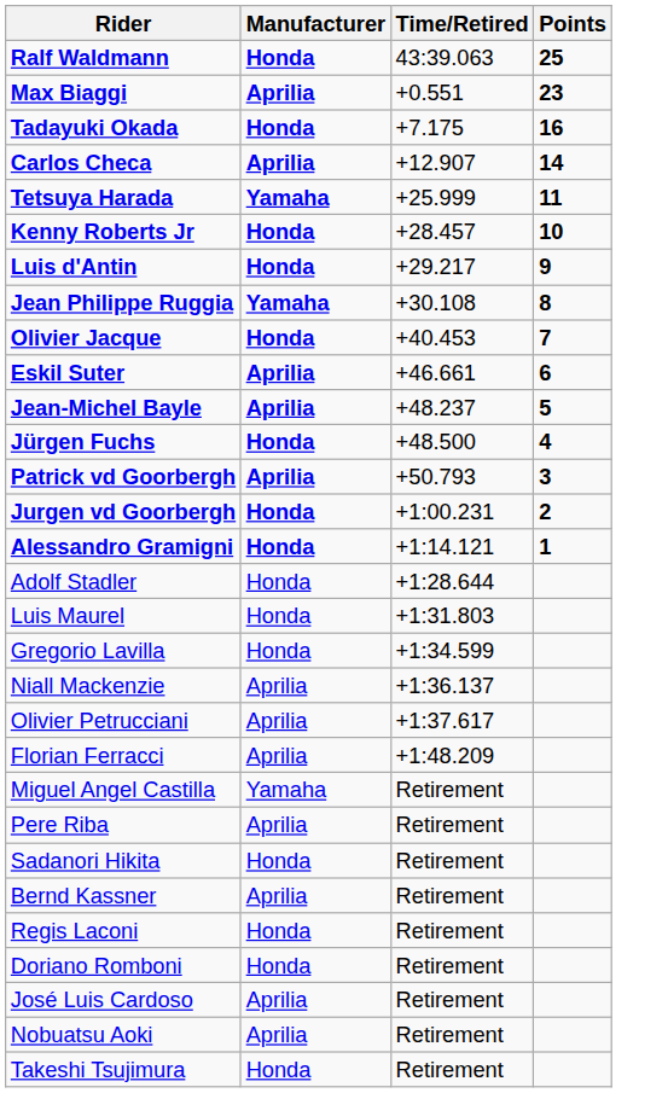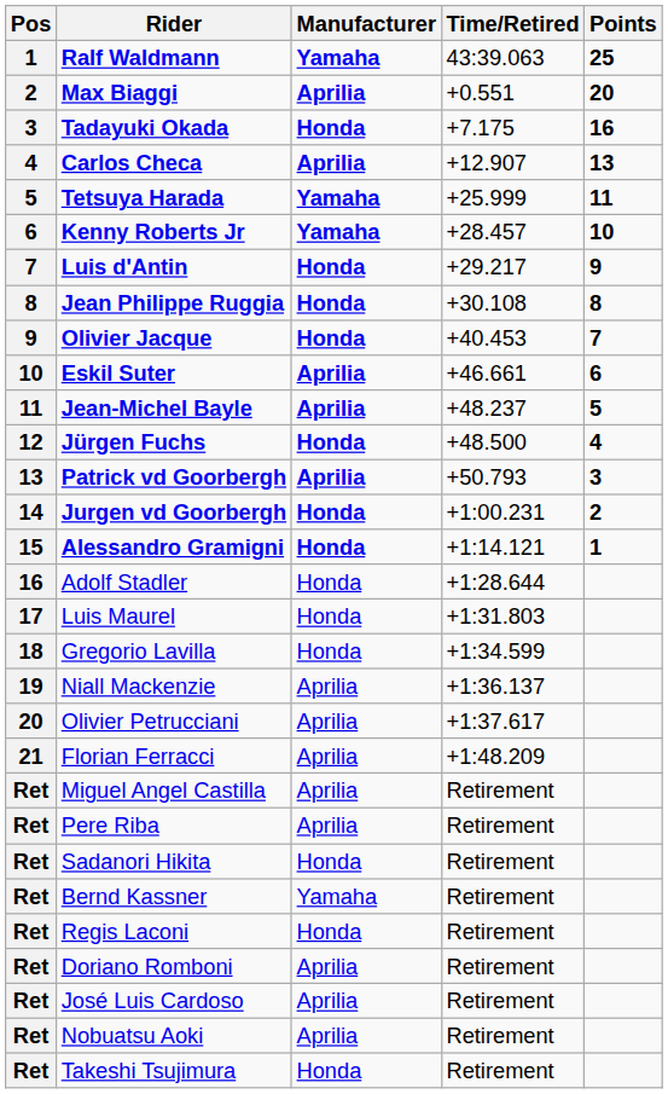+ column: Pos | 1 | 2 | 3 | 4 | 5 | 6 | 7 | 8 | 9 | 10 | 11 | 12 | 13 | 14 | 15 | 16 | 17 | 18 | 19 | 20 | 21 | Ret | Ret | Ret | Ret | Ret | Ret | Ret | Ret | Ret
Ralf Waldmann | Manufacturer: Honda -> Yamaha
Max Biaggi | Points: 23 -> 20
Carlos Checa | Points: 14 -> 13
Kenny Roberts Jr | Manufacturer: Honda -> Yamaha
Jean Philippe Ruggia | Manufacturer: Yamaha -> Honda
Miguel Angel Castilla | Manufacturer: Yamaha -> Aprilia
Bernd Kassner | Manufacturer: Aprilia -> Yamaha
Doriano Romboni | Manufacturer: Honda -> Aprilia
